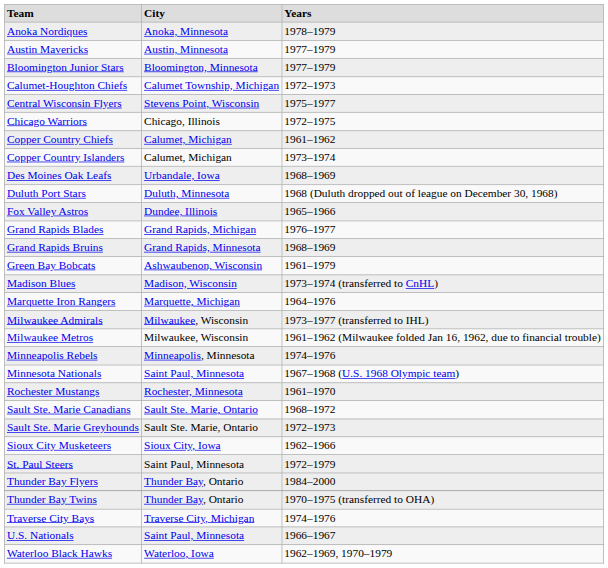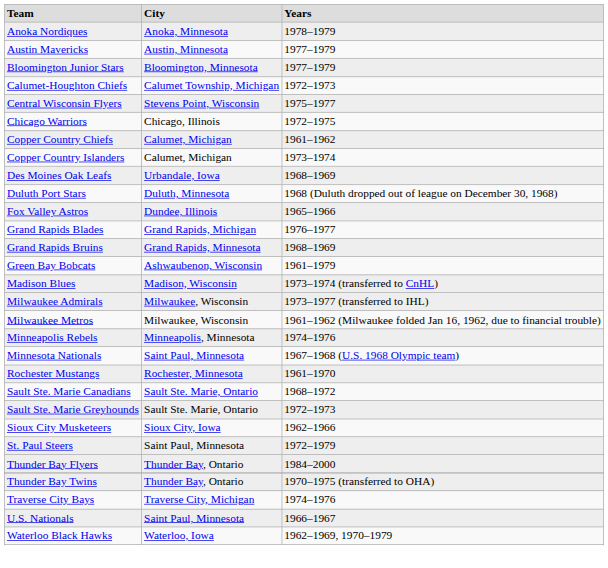- row: Marquette Iron Rangers | Marquette, Michigan | 1964–1976
